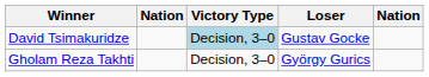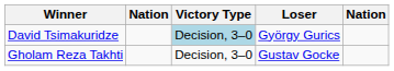David Tsimakuridze | Loser: Gustav Gocke -> György Gurics
Gholam Reza Takhti | Loser: György Gurics -> Gustav Gocke
